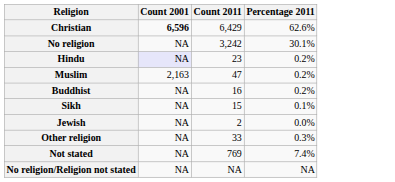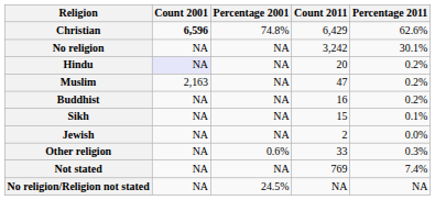+ column: Percentage 2001 | 74.8% | NA | NA | NA | NA | NA | NA | 0.6% | NA | 24.5%
Hindu | Count 2011: 23 -> 20
